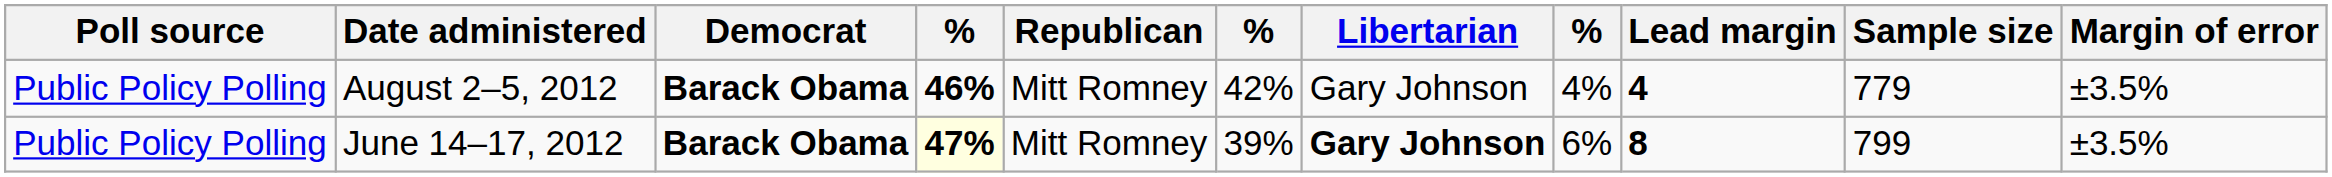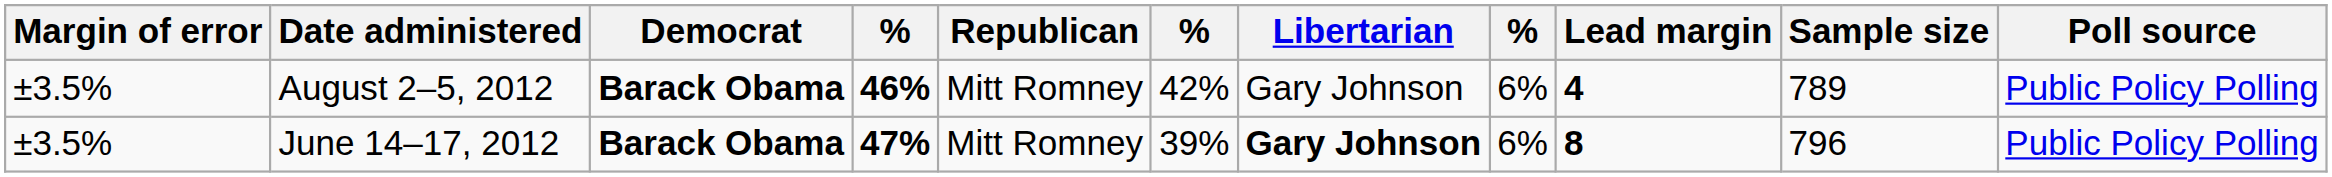columns swapped: Poll source <-> Margin of error
August 2–5, 2012 | column 8: 4% -> 6%
August 2–5, 2012 | Sample size: 779 -> 789
June 14–17, 2012 | column 4: lightyellow background -> no background
June 14–17, 2012 | Sample size: 799 -> 796
